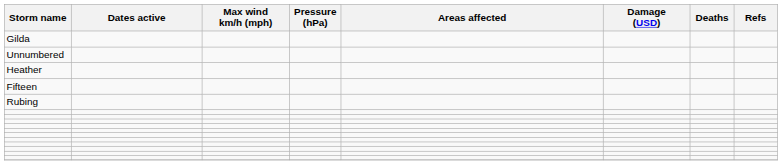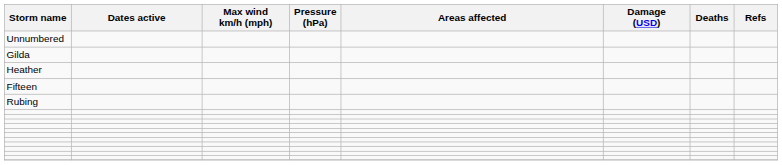rows swapped: Unnumbered <-> Gilda
